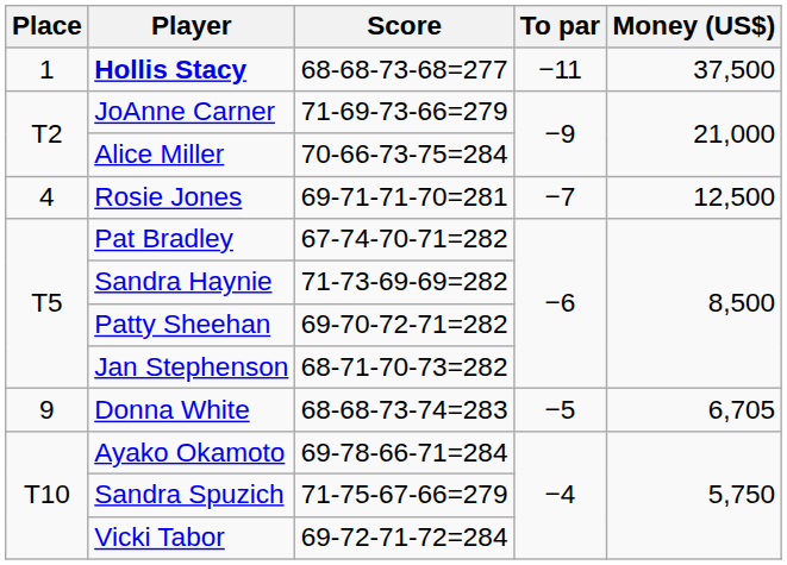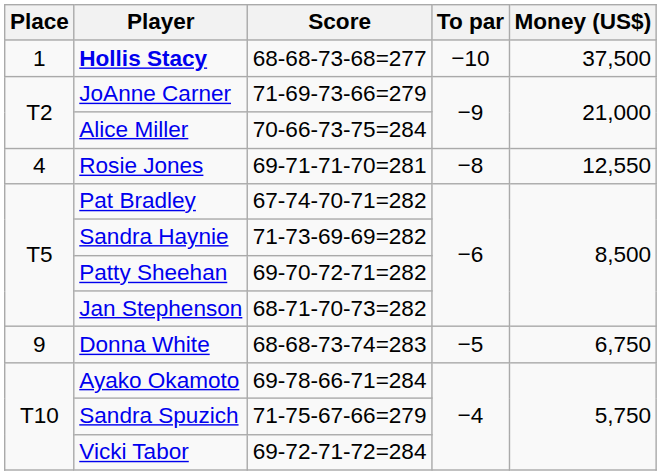Hollis Stacy | To par: −11 -> −10
Rosie Jones | To par: −7 -> −8
Rosie Jones | Money (US$): 12,500 -> 12,550
Donna White | Money (US$): 6,705 -> 6,750
